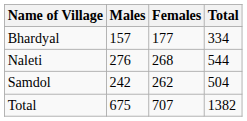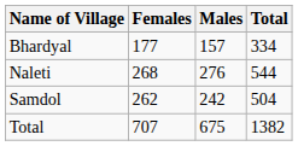columns swapped: Males <-> Females
